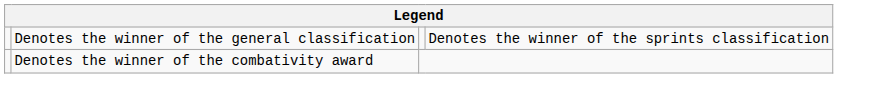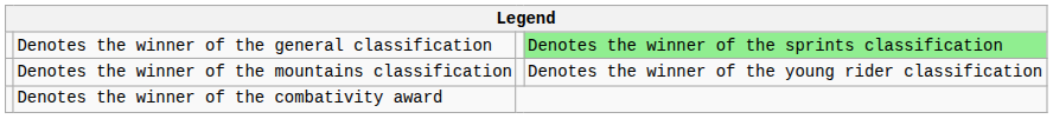Denotes the winner of the general classification | column 4: no background -> lightgreen background
+ row: Denotes the winner of the mountains classification | Denotes the winner of the young rider classification
